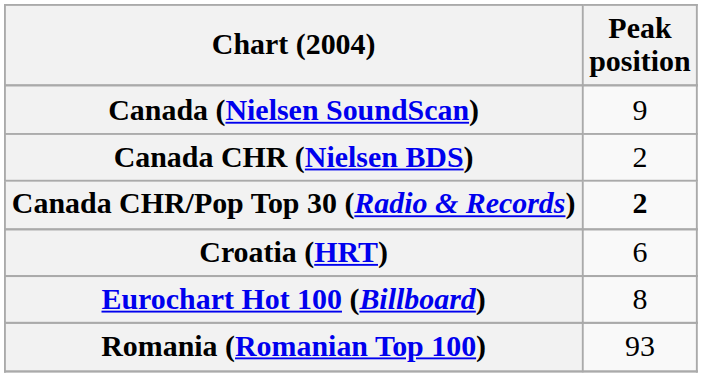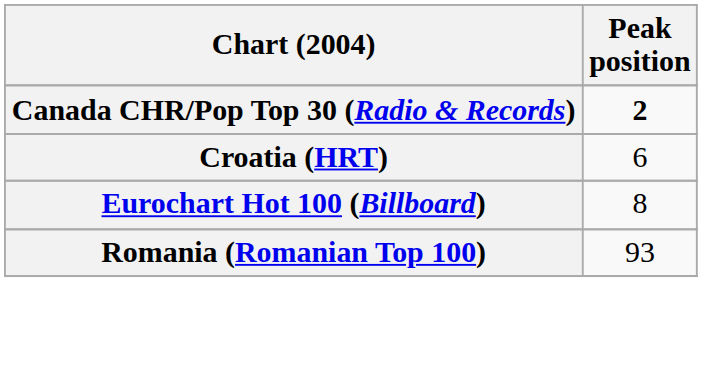- row: Canada (Nielsen SoundScan) | 9
- row: Canada CHR (Nielsen BDS) | 2
